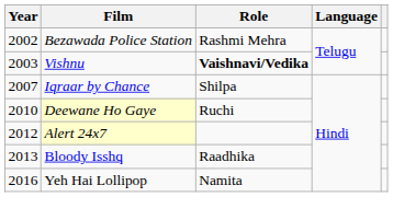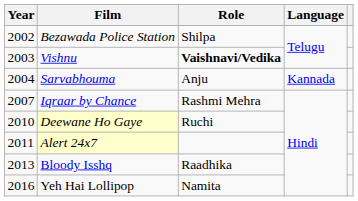Bezawada Police Station | Role: Rashmi Mehra -> Shilpa
+ row: 2004 | Sarvabhouma | Anju | Kannada
Iqraar by Chance | Role: Shilpa -> Rashmi Mehra
Alert 24x7 | Year: 2012 -> 2011
